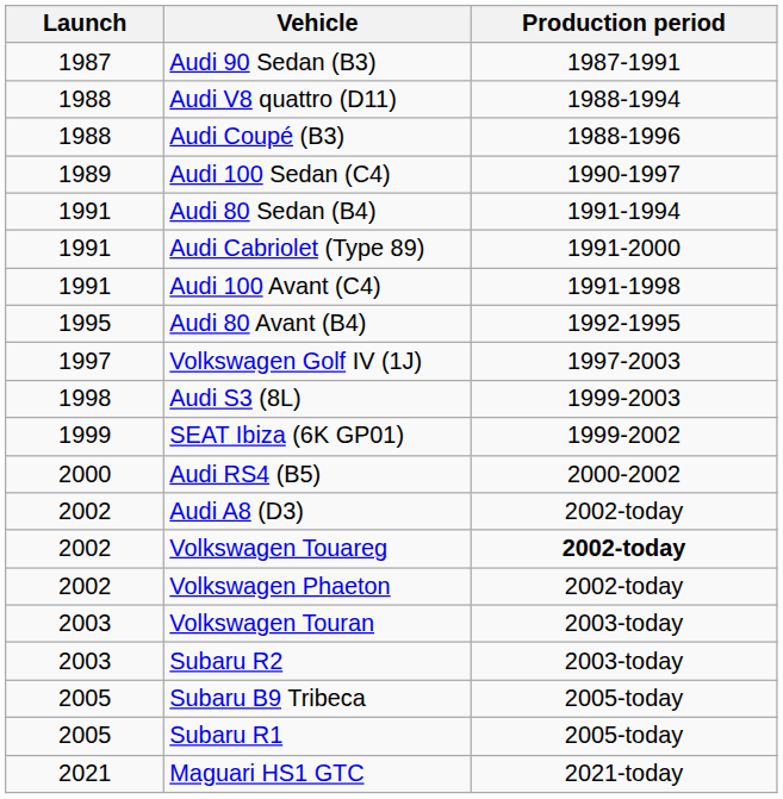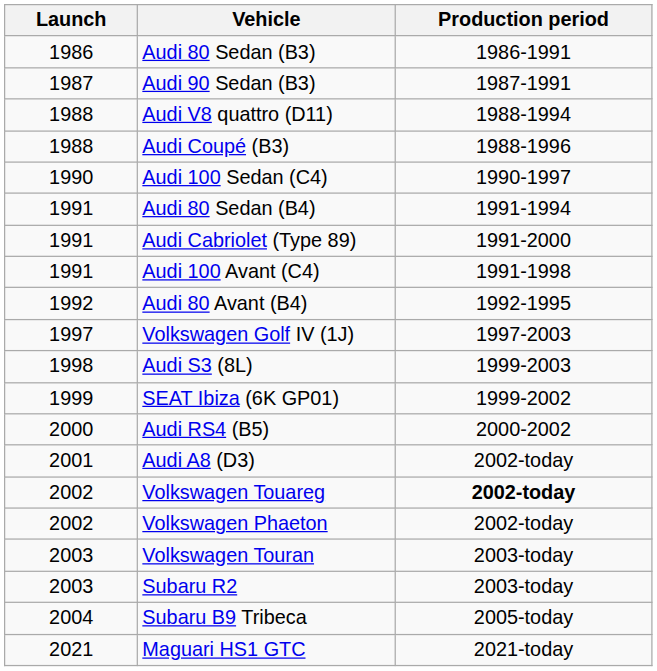+ row: 1986 | Audi 80 Sedan (B3) | 1986-1991
Audi 100 Sedan (C4) | Launch: 1989 -> 1990
Audi 80 Avant (B4) | Launch: 1995 -> 1992
Audi A8 (D3) | Launch: 2002 -> 2001
Subaru B9 Tribeca | Launch: 2005 -> 2004
- row: 2005 | Subaru R1 | 2005-today
